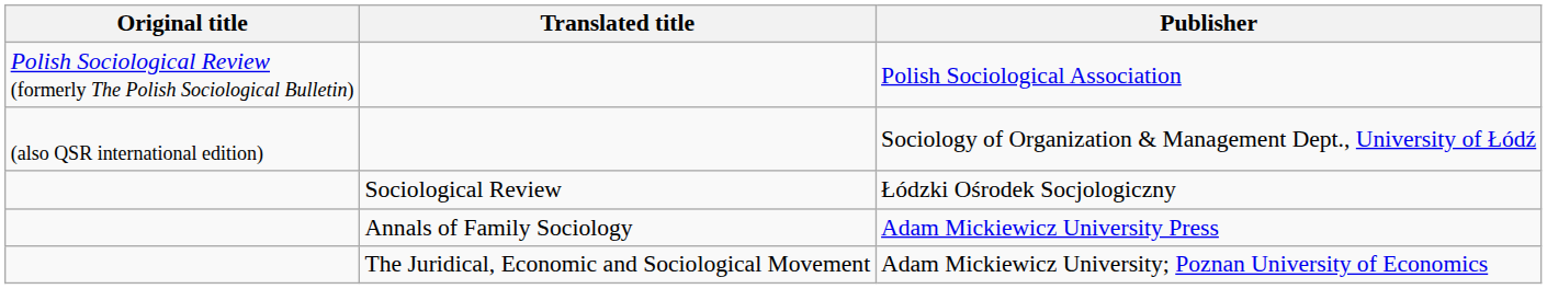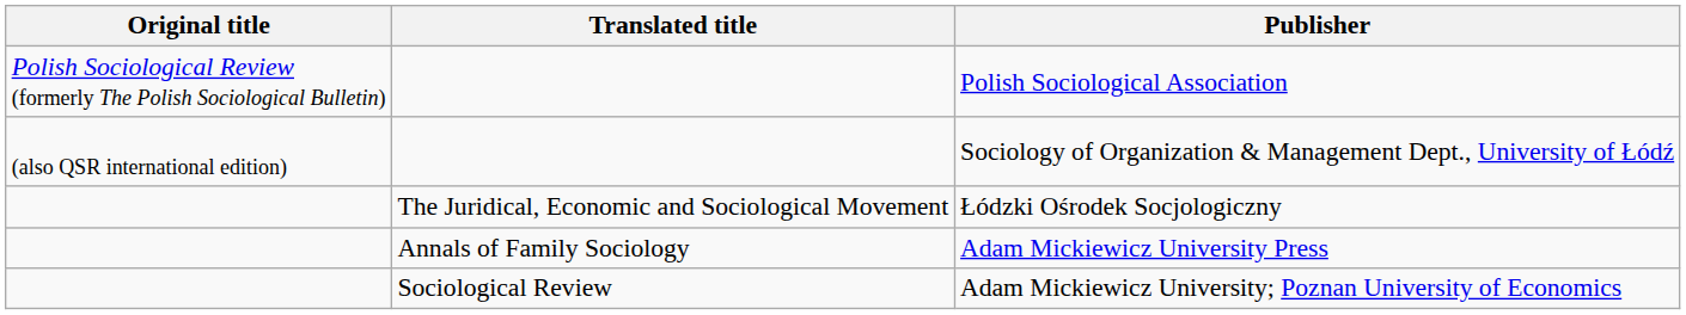Łódzki Ośrodek Socjologiczny | Translated title: Sociological Review -> The Juridical, Economic and Sociological Movement
Adam Mickiewicz University; Poznan University of Economics | Translated title: The Juridical, Economic and Sociological Movement -> Sociological Review
